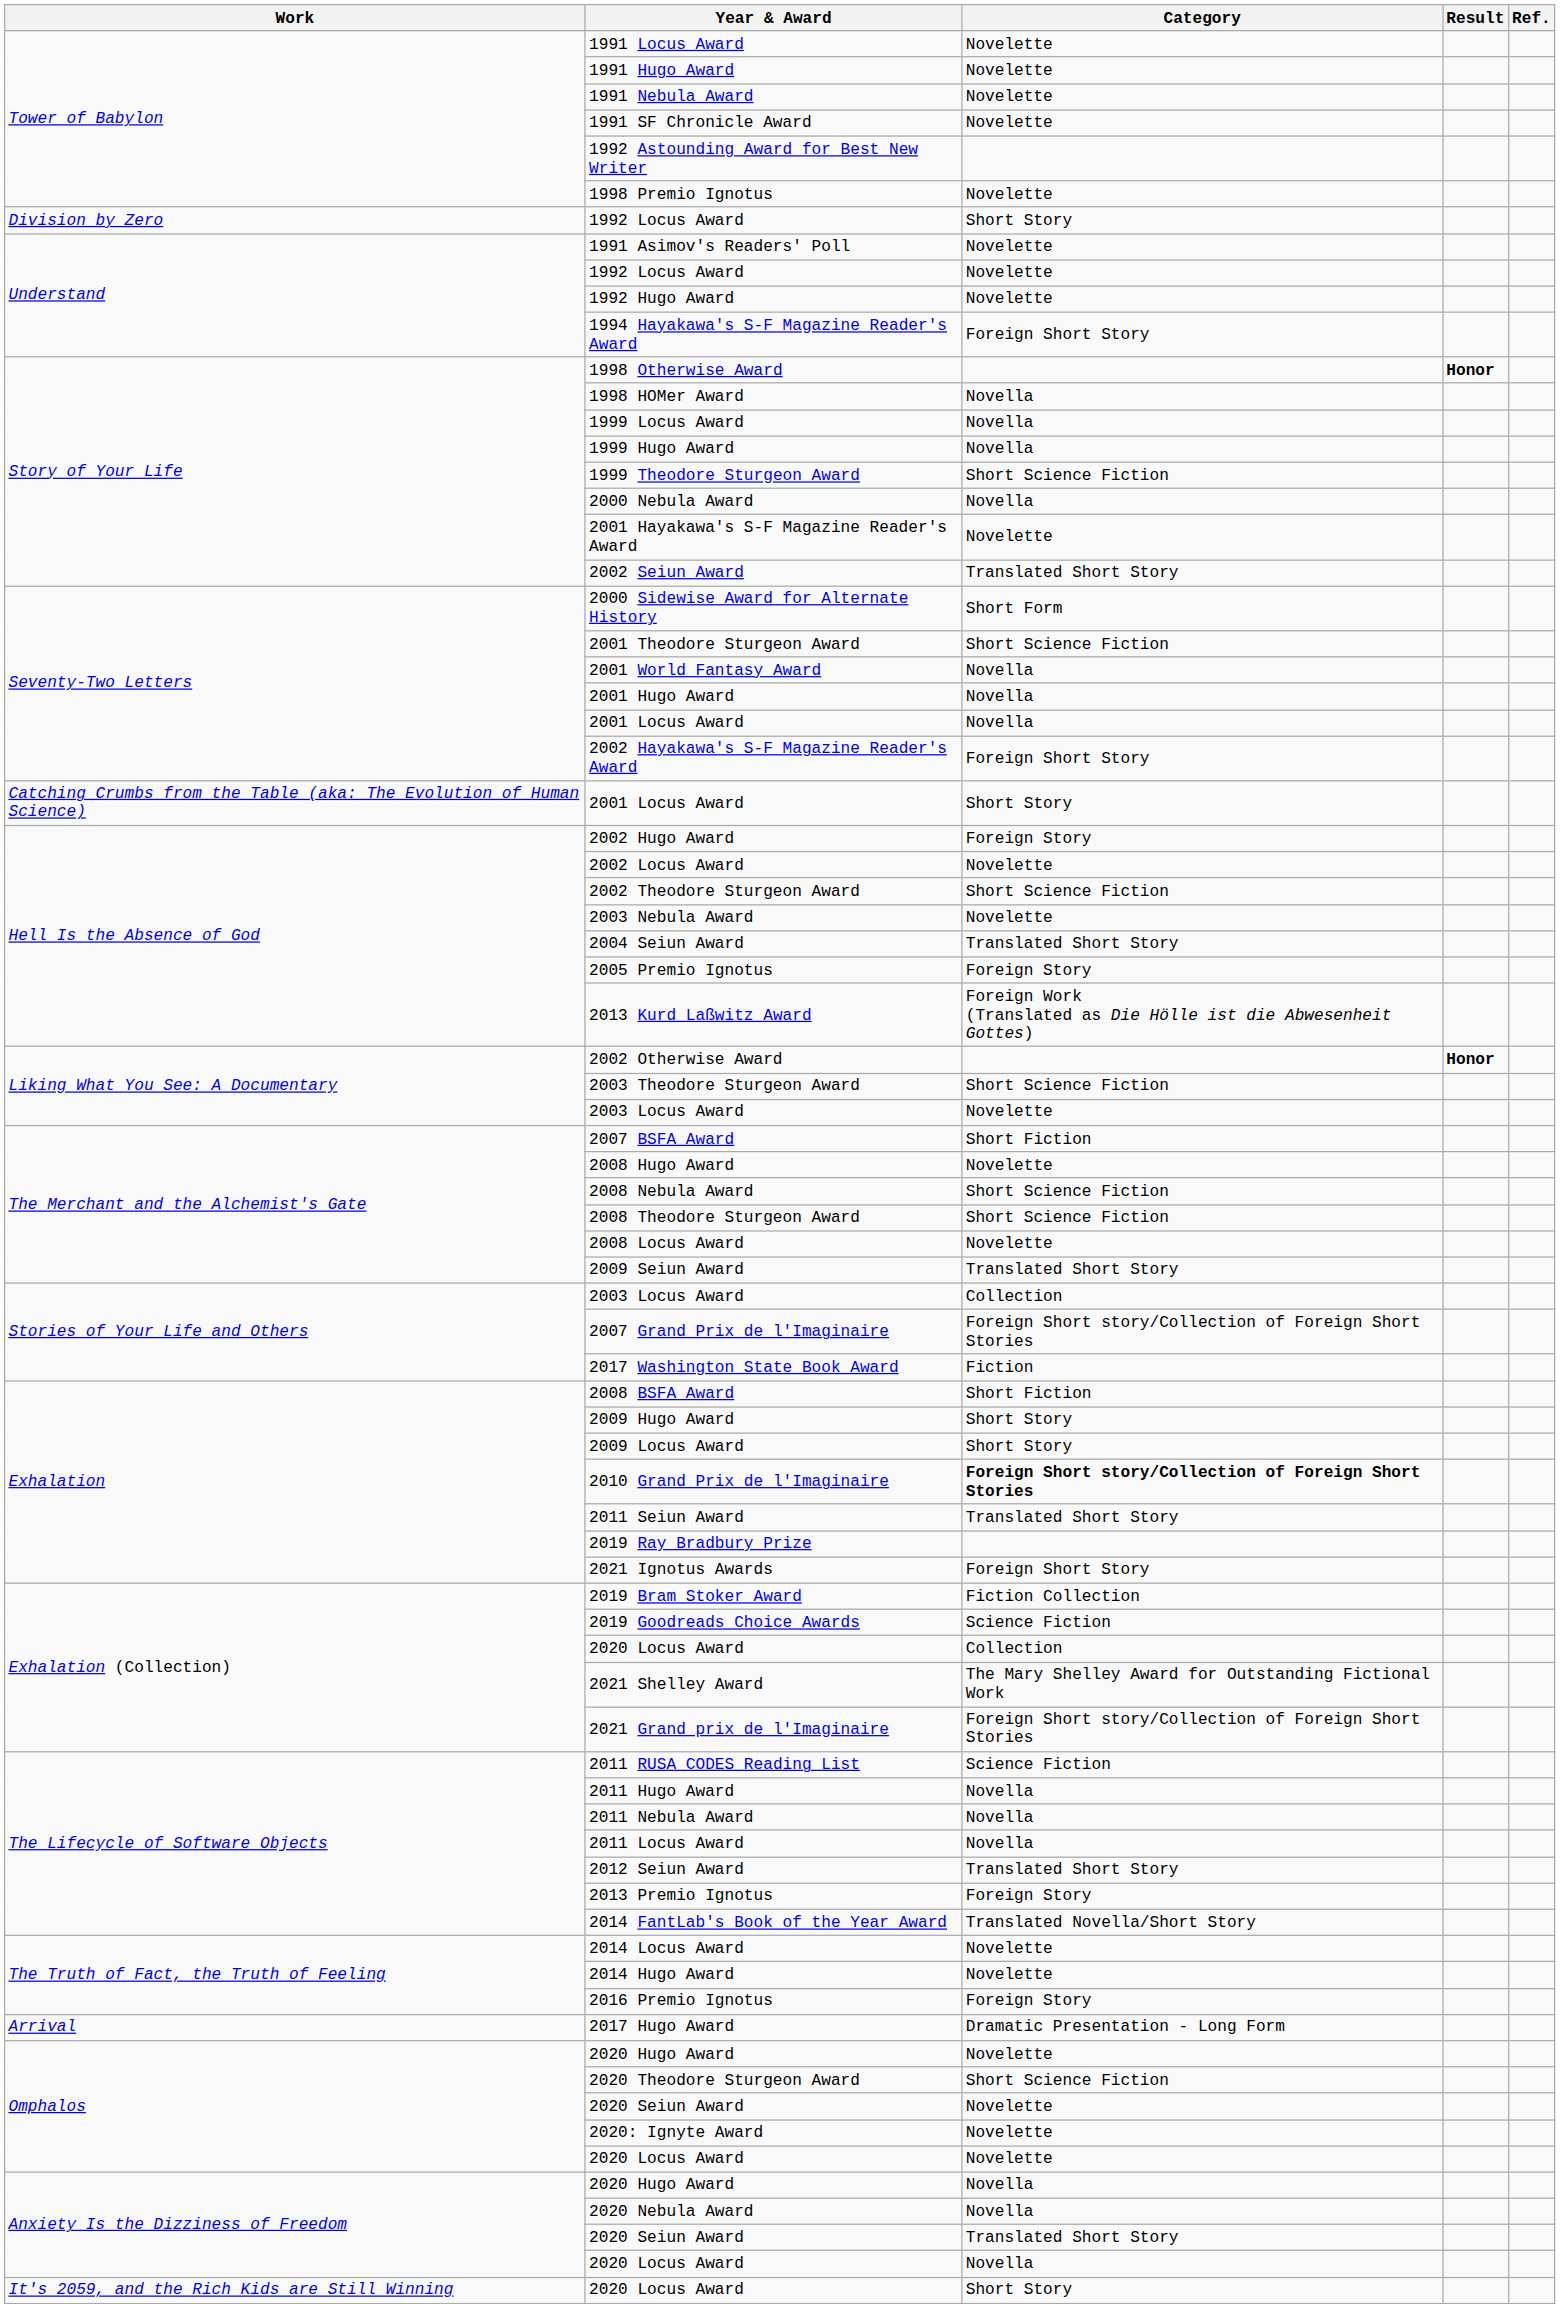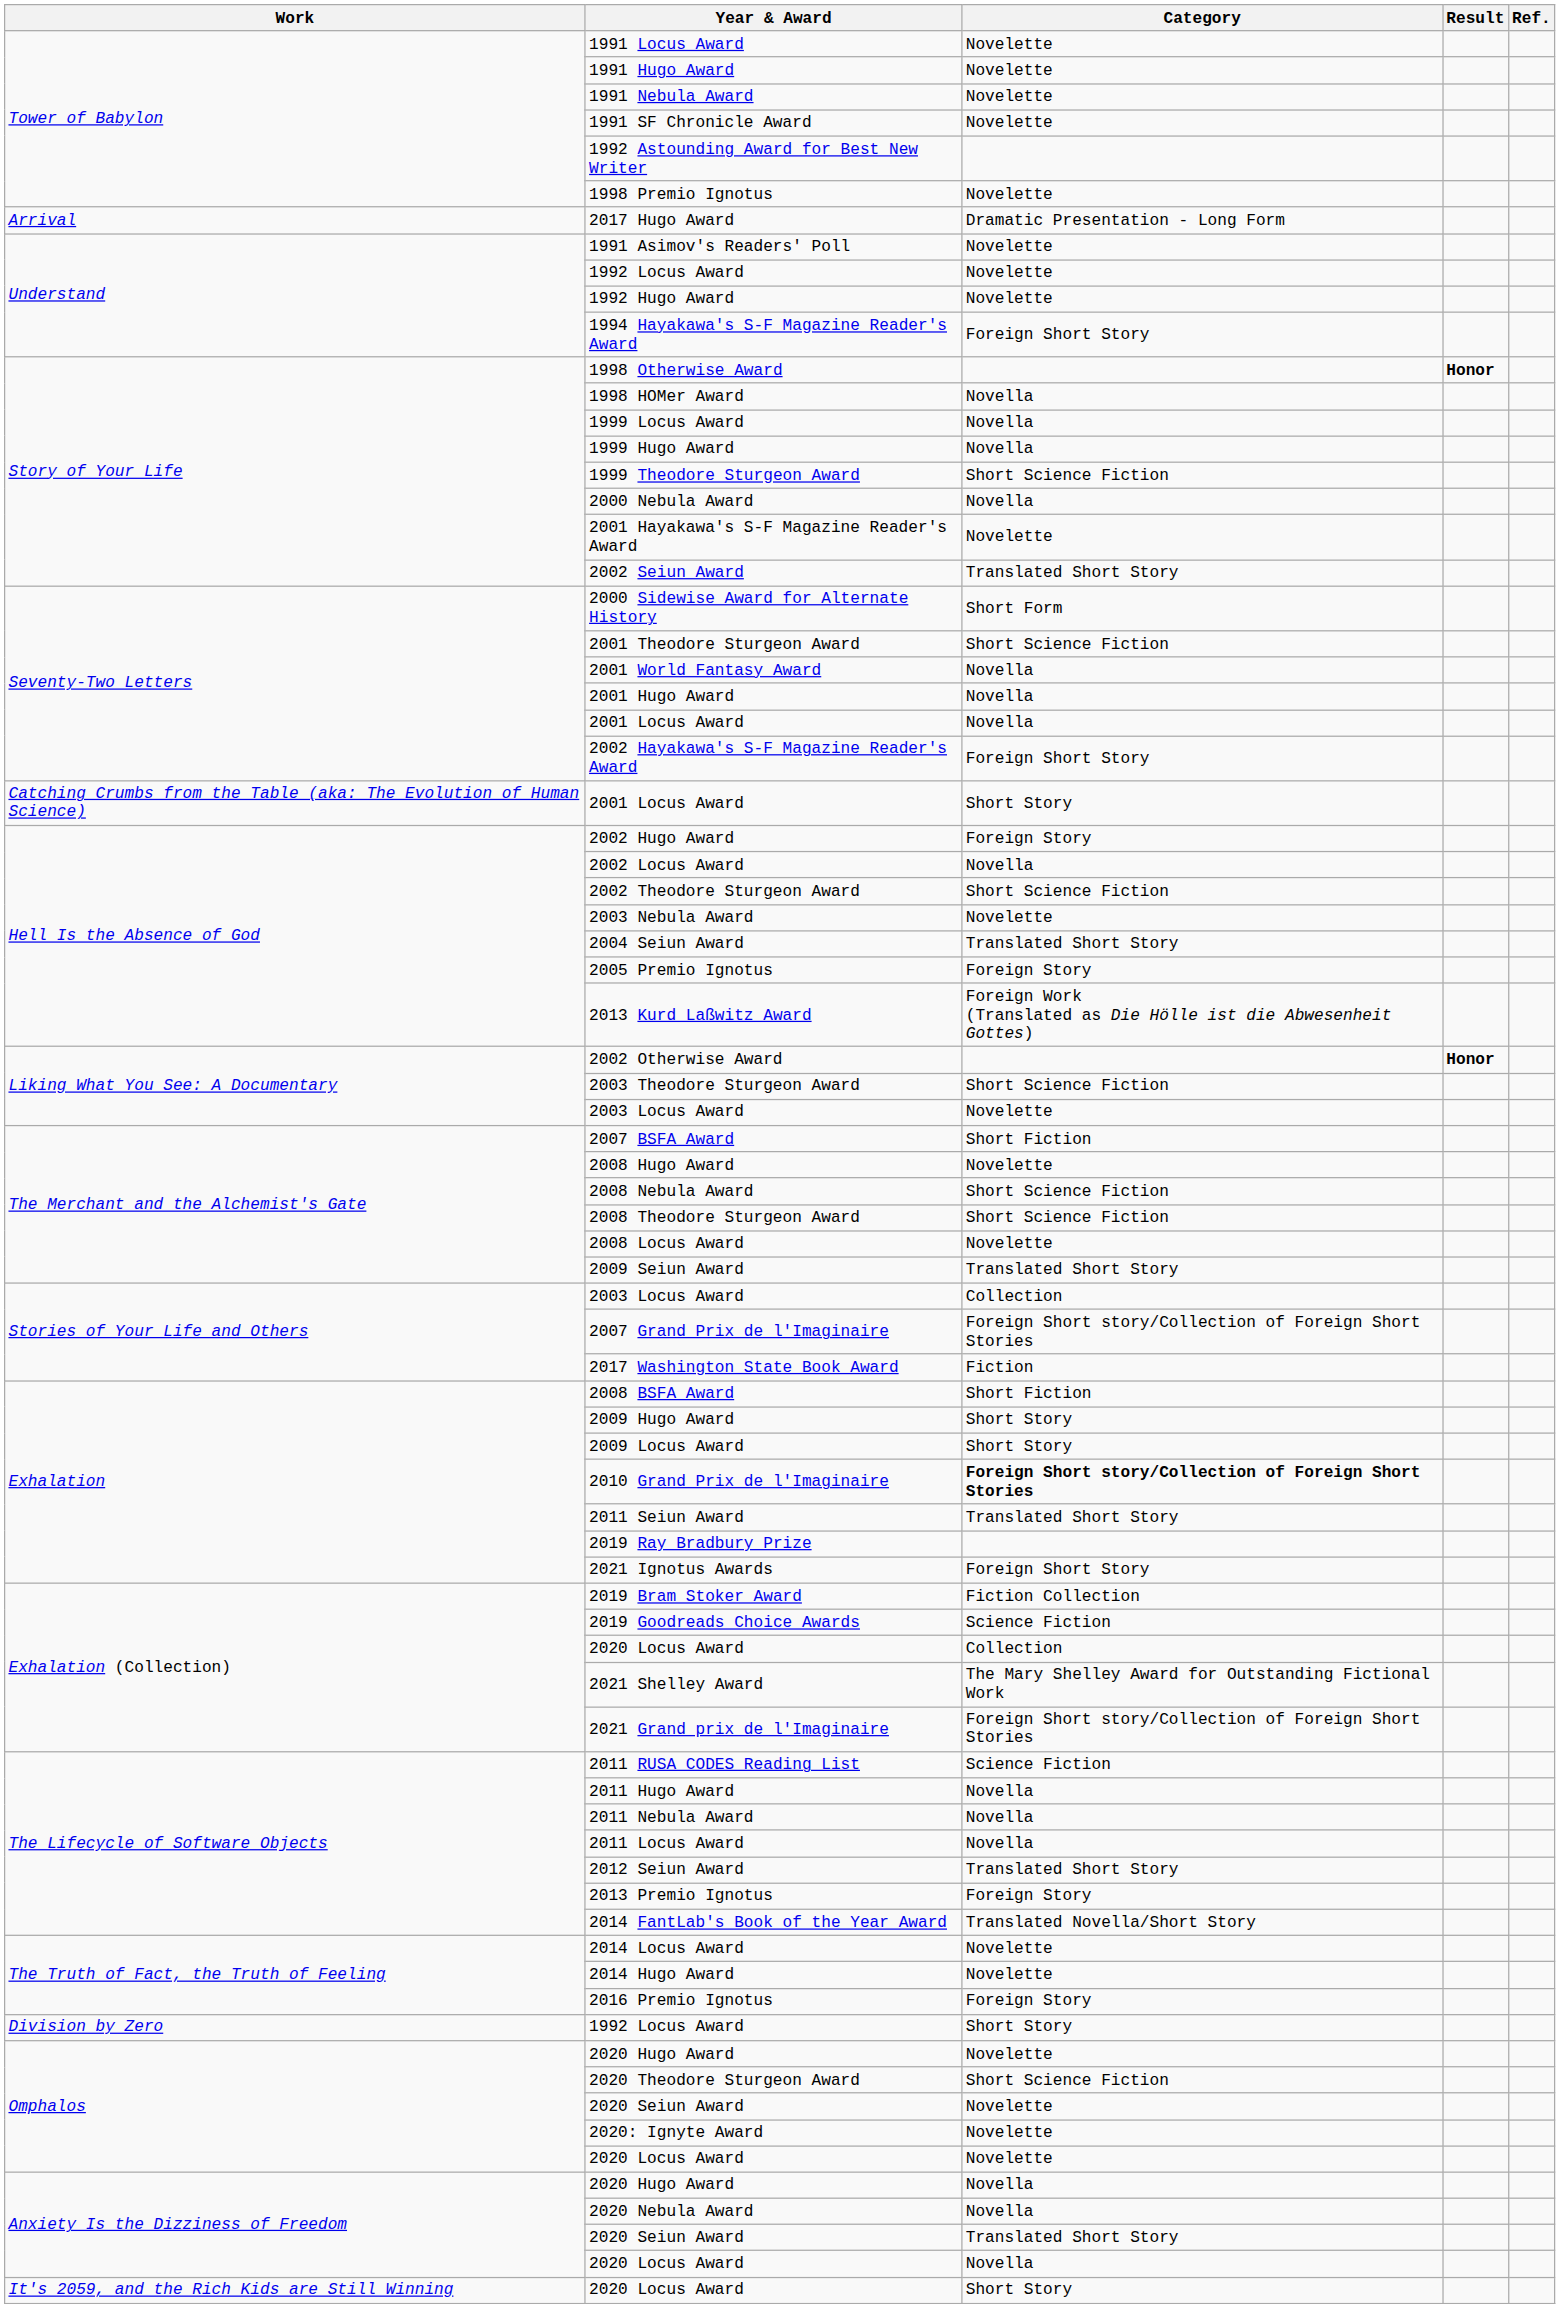rows swapped: Division by Zero / 1992 Locus Award <-> 2017 Hugo Award
2002 Locus Award | Category: Novelette -> Novella
